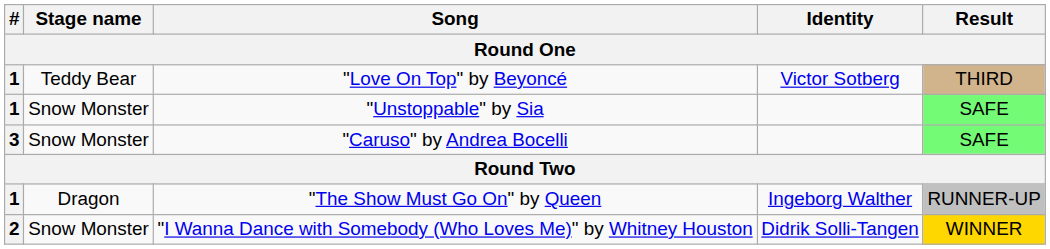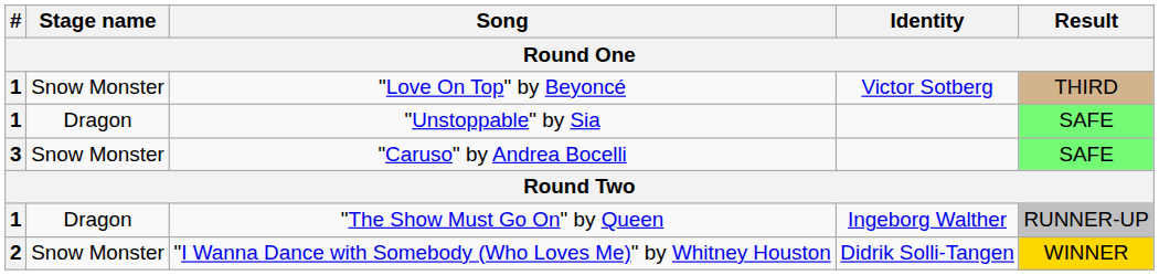"Love On Top" by Beyoncé | Stage name: Teddy Bear -> Snow Monster
"Unstoppable" by Sia | Stage name: Snow Monster -> Dragon
